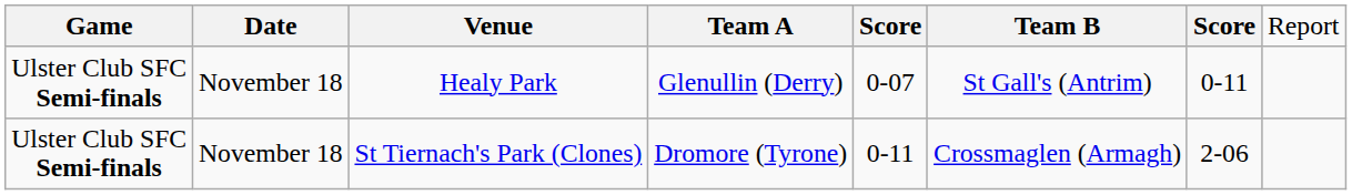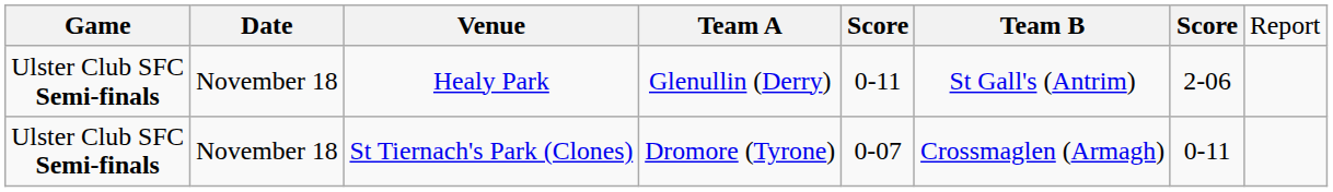Healy Park | column 5: 0-07 -> 0-11
Healy Park | column 7: 0-11 -> 2-06
St Tiernach's Park (Clones) | column 5: 0-11 -> 0-07
St Tiernach's Park (Clones) | column 7: 2-06 -> 0-11
